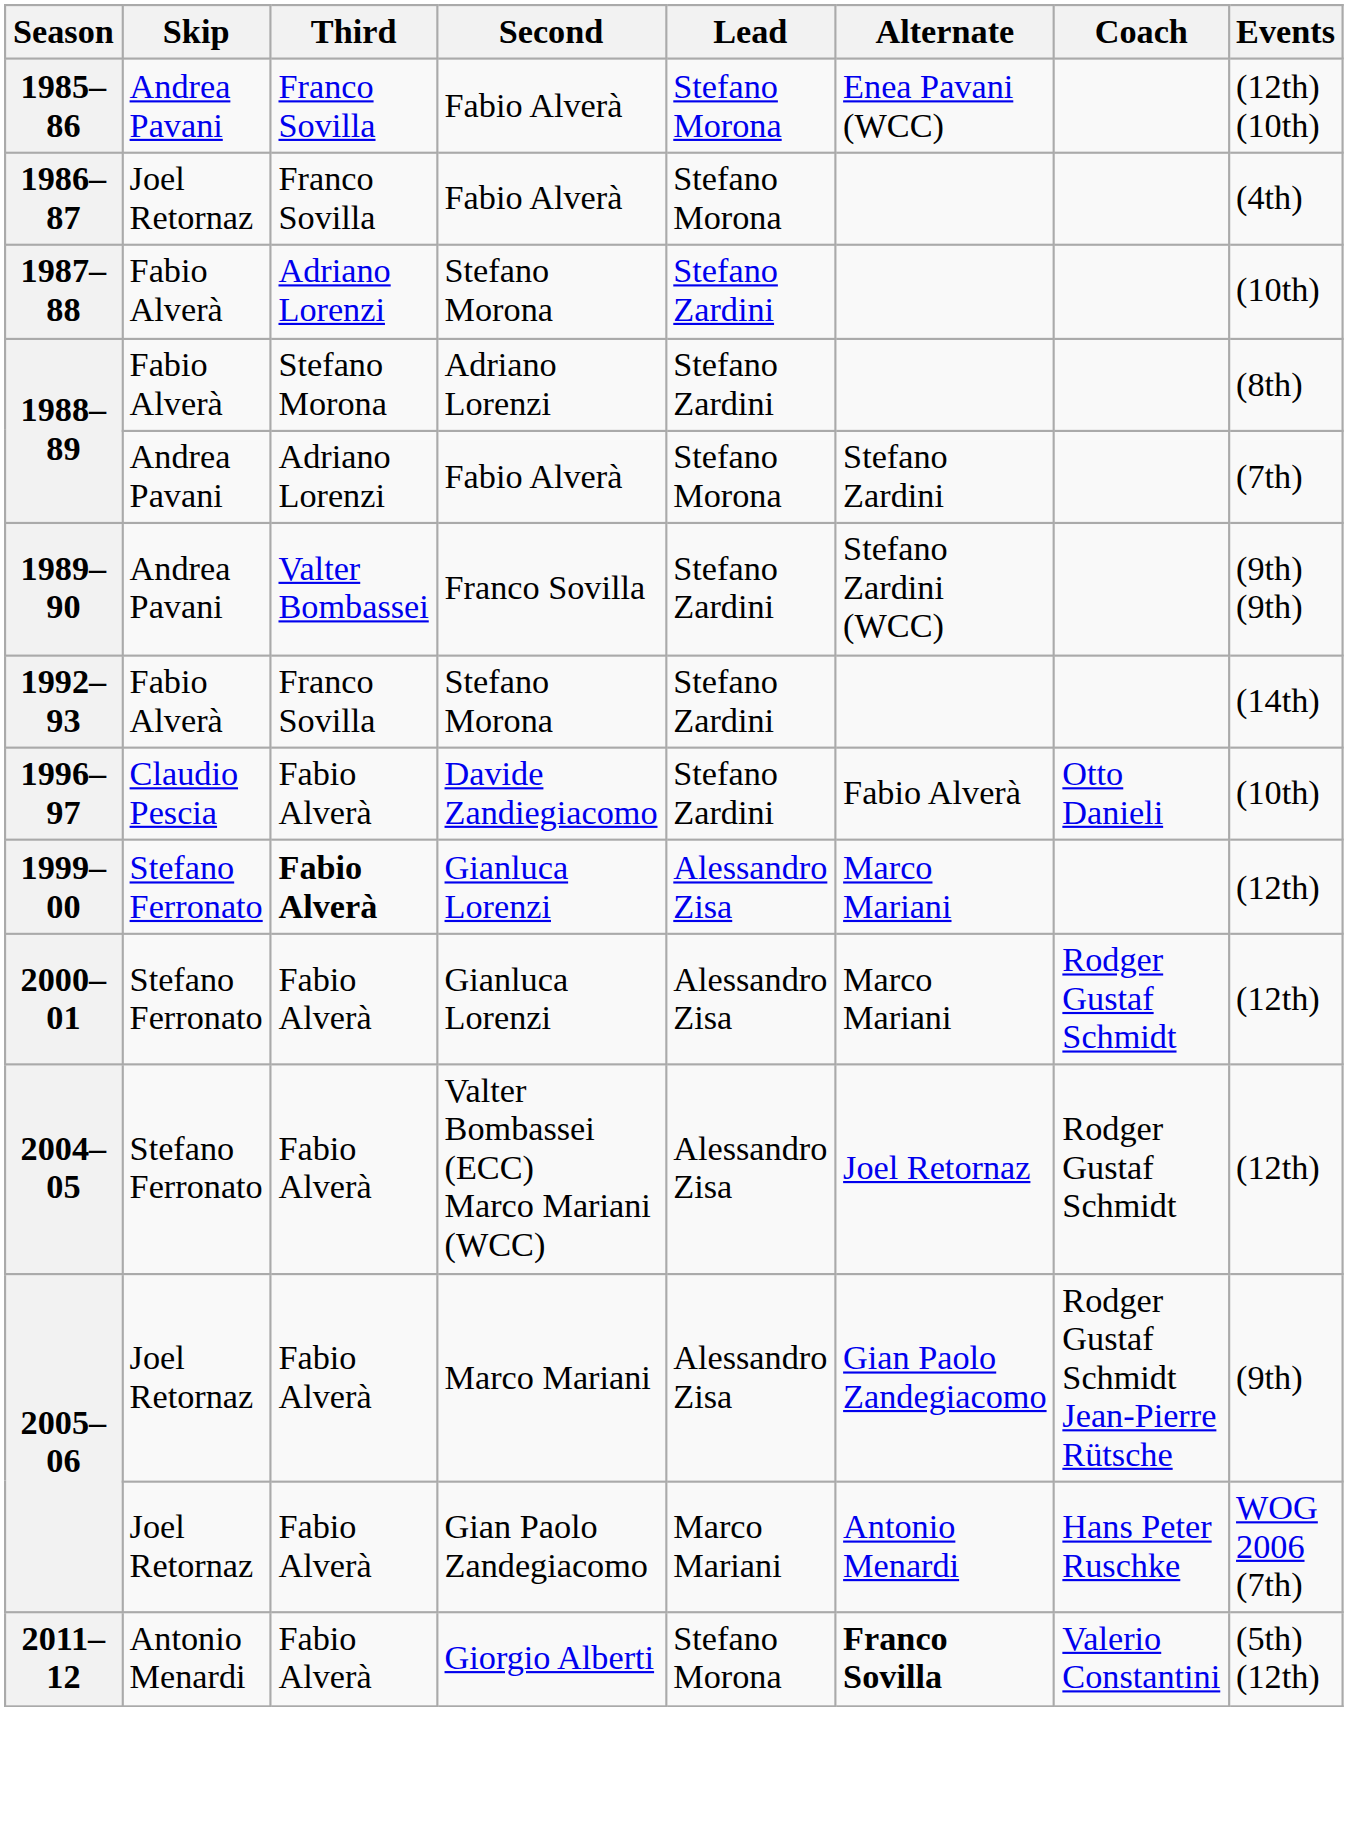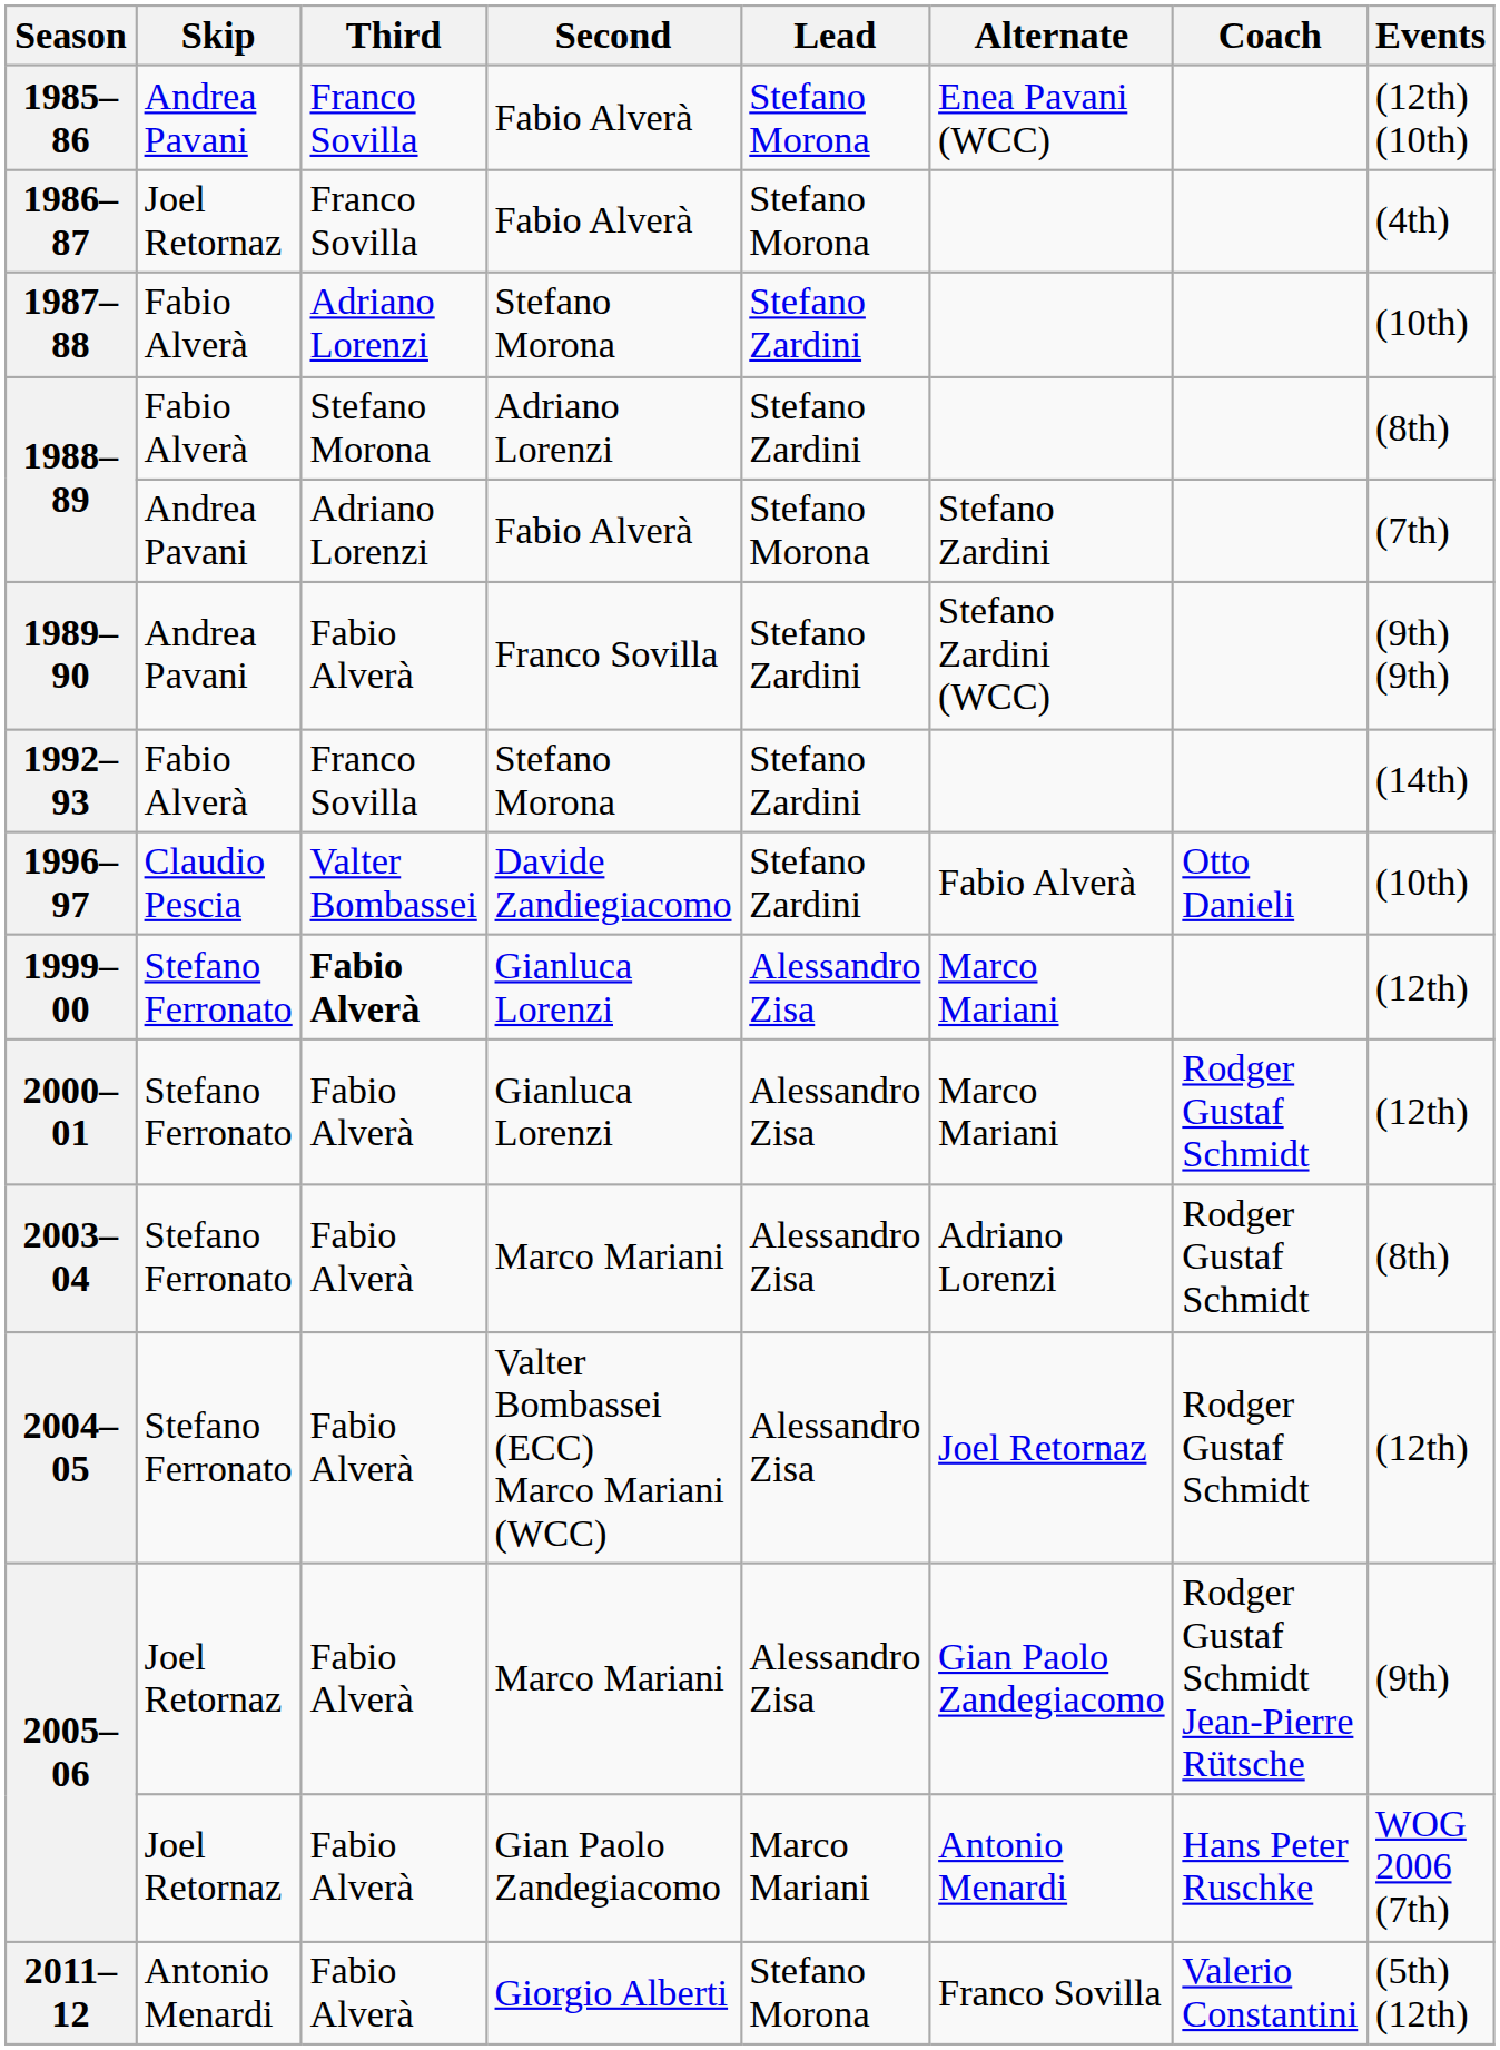1989–90 | Third: Valter Bombassei -> Fabio Alverà
1996–97 | Third: Fabio Alverà -> Valter Bombassei
+ row: 2003–04 | Stefano Ferronato | Fabio Alverà | Marco Mariani | Alessandro Zisa | Adriano Lorenzi | Rodger Gustaf Schmidt | (8th)
2011–12 | Alternate: bold -> normal
